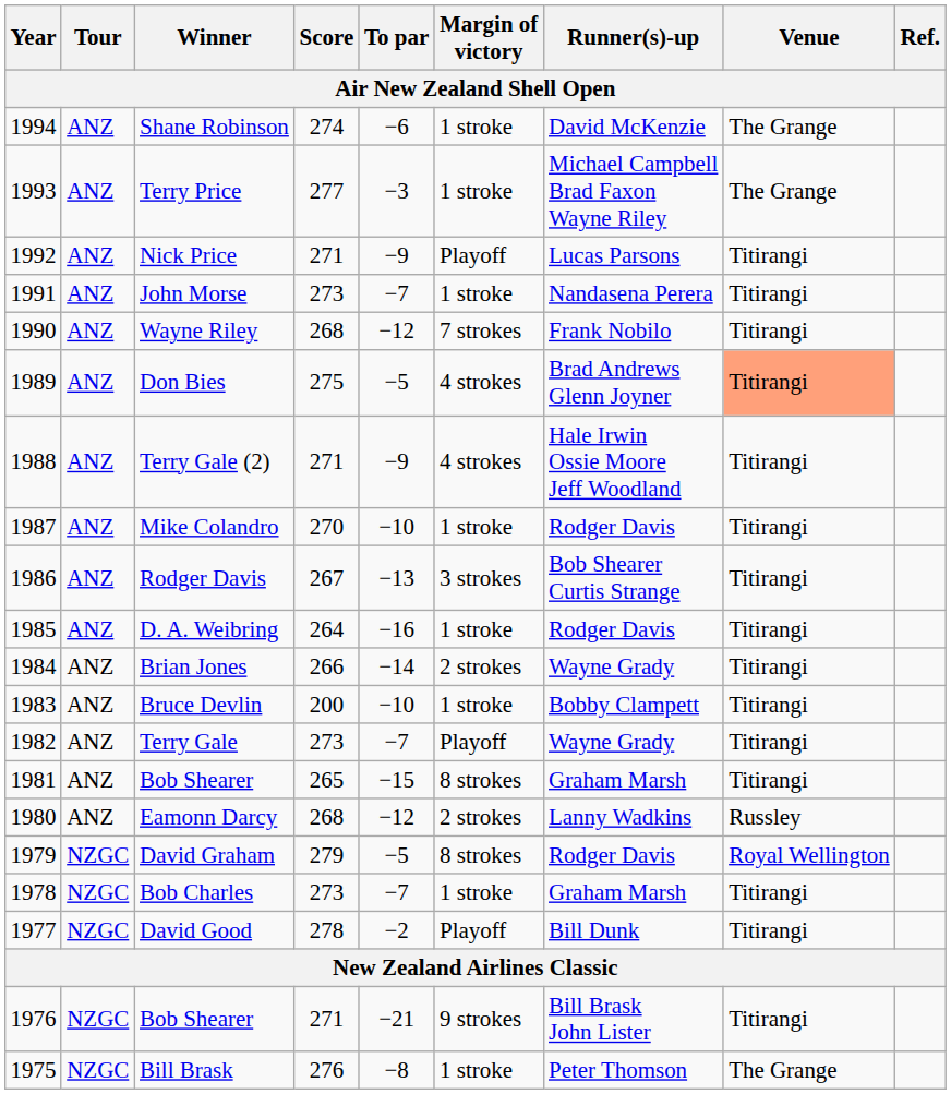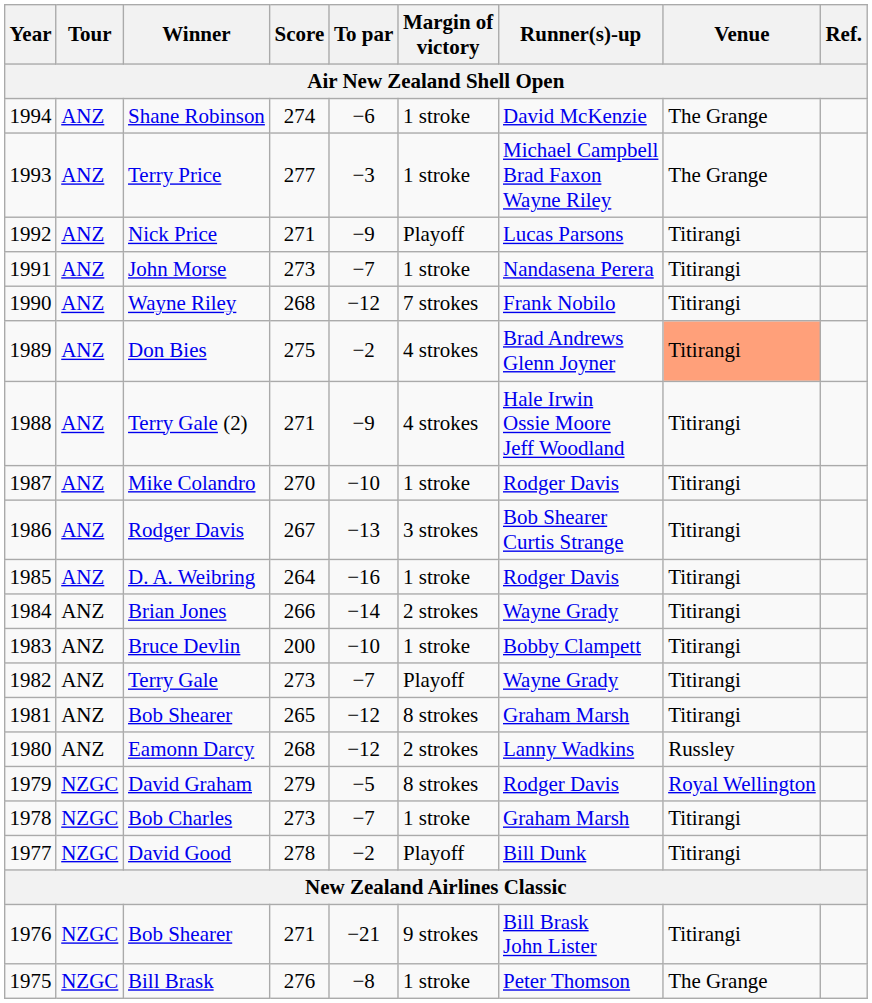Don Bies | To par: −5 -> −2
1981 / Bob Shearer | To par: −15 -> −12
